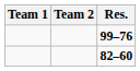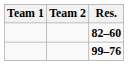rows swapped: 99–76 <-> 82–60
